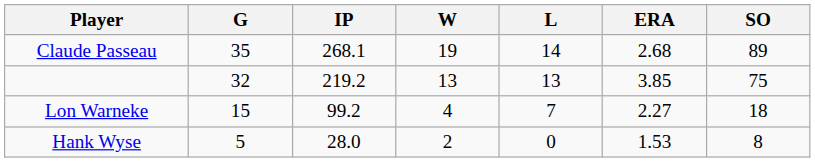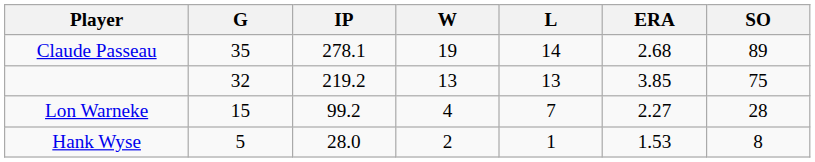Claude Passeau | IP: 268.1 -> 278.1
Lon Warneke | SO: 18 -> 28
Hank Wyse | L: 0 -> 1
